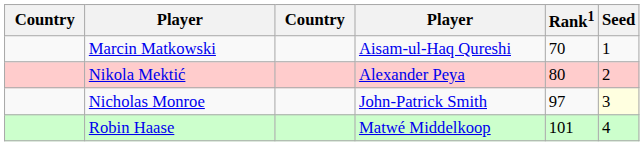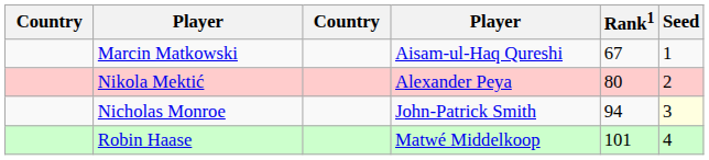Marcin Matkowski | Rank1: 70 -> 67
Nicholas Monroe | Rank1: 97 -> 94
